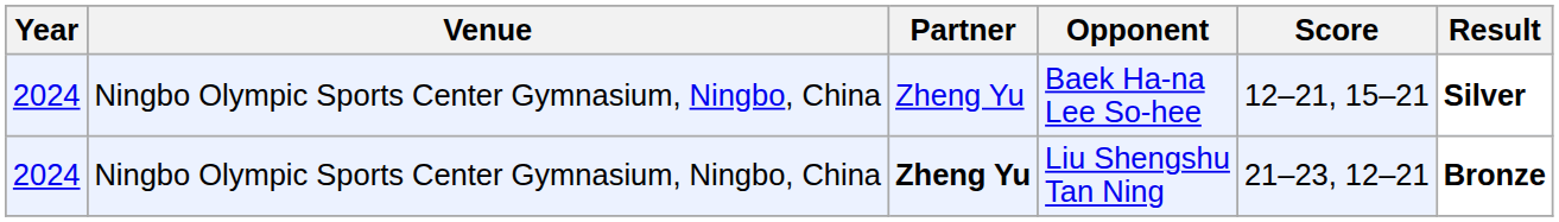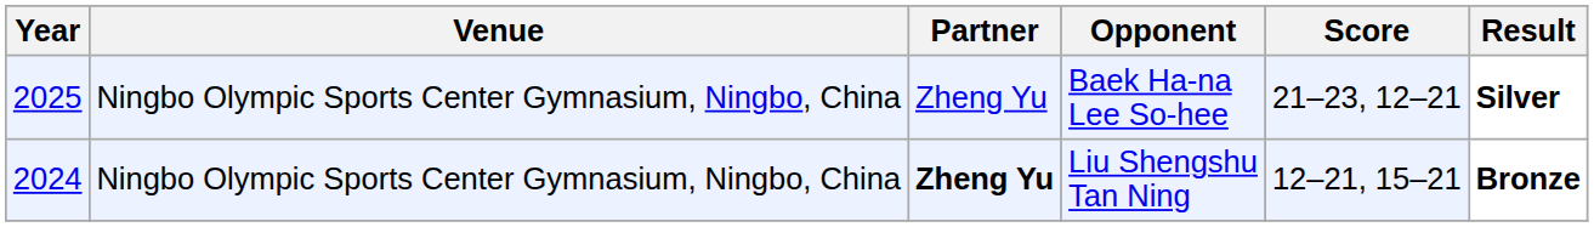Baek Ha-na Lee So-hee | Year: 2024 -> 2025
Baek Ha-na Lee So-hee | Score: 12–21, 15–21 -> 21–23, 12–21
Liu Shengshu Tan Ning | Score: 21–23, 12–21 -> 12–21, 15–21
